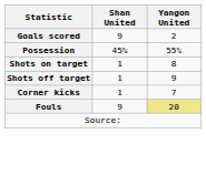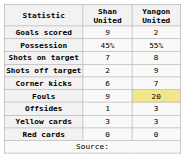Shots on target | Shan United: 1 -> 7
Shots off target | Shan United: 1 -> 2
Corner kicks | Shan United: 1 -> 6
+ row: Offsides | 1 | 3
+ row: Yellow cards | 3 | 3
+ row: Red cards | 0 | 0
